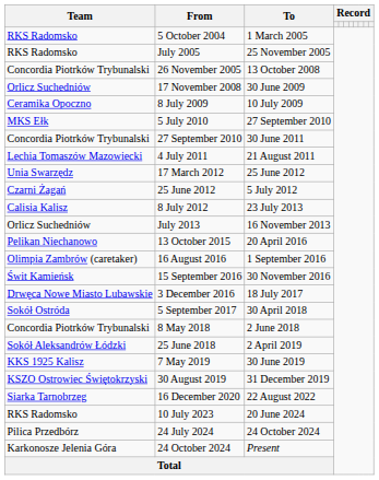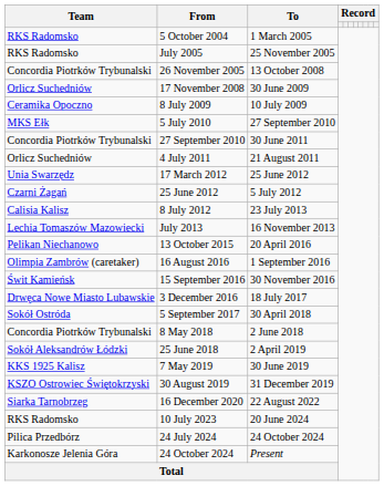4 July 2011 | Team: Lechia Tomaszów Mazowiecki -> Orlicz Suchedniów
July 2013 | Team: Orlicz Suchedniów -> Lechia Tomaszów Mazowiecki
